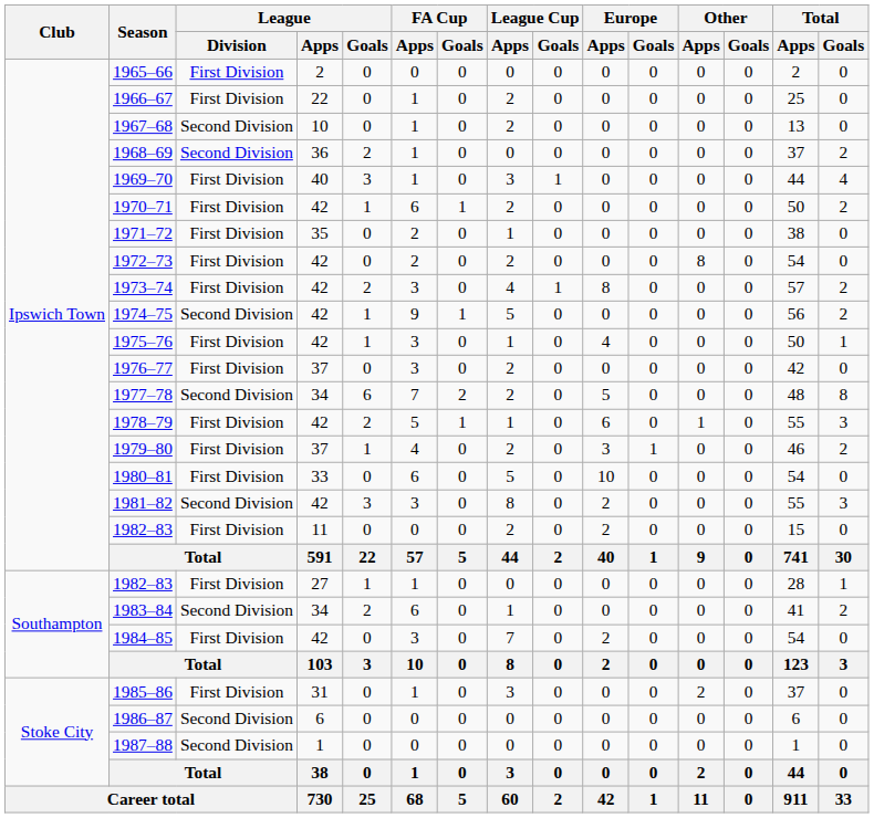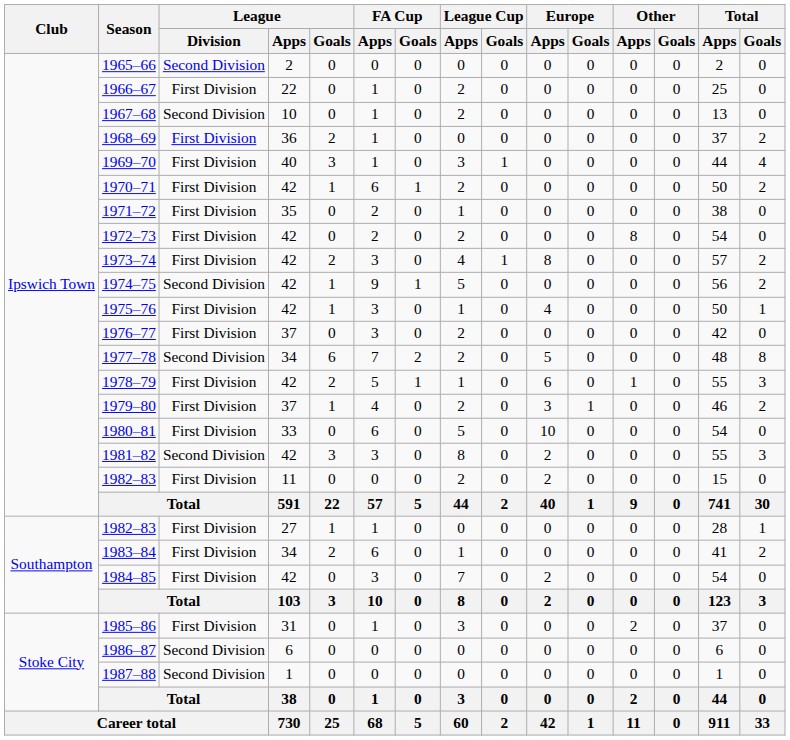1965–66 | League / Division: First Division -> Second Division
1968–69 | League / Division: Second Division -> First Division
1983–84 | League / Division: Second Division -> First Division
